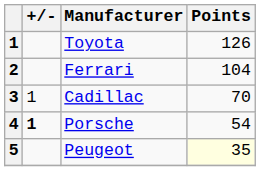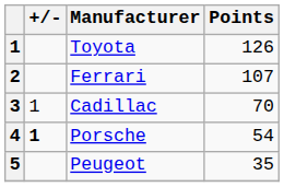Ferrari | Points: 104 -> 107
Peugeot | Points: lightyellow background -> no background
